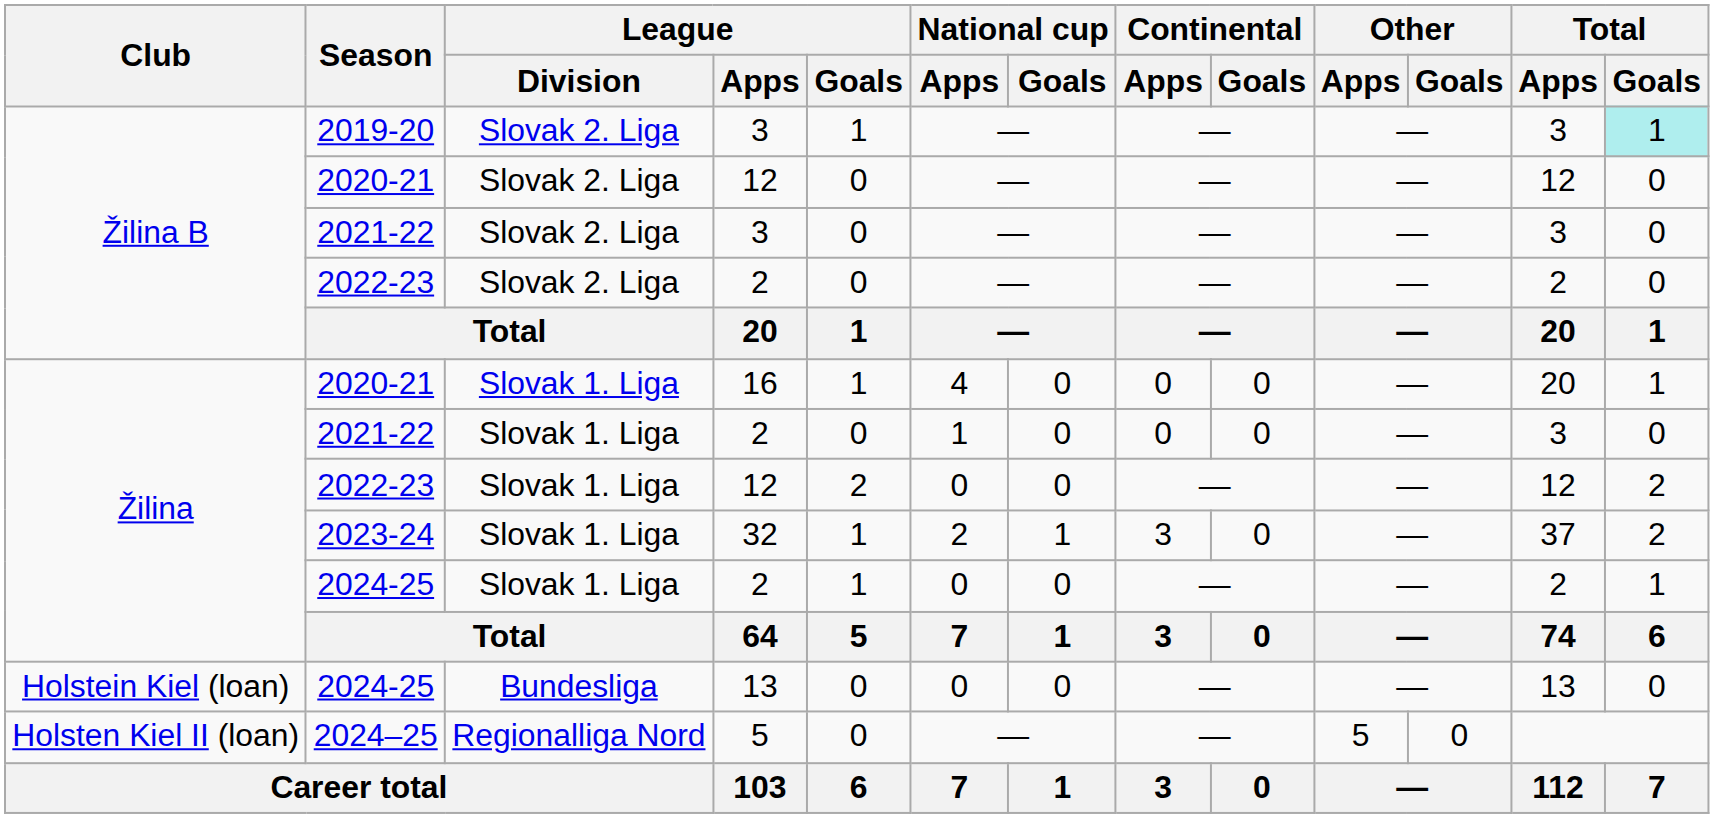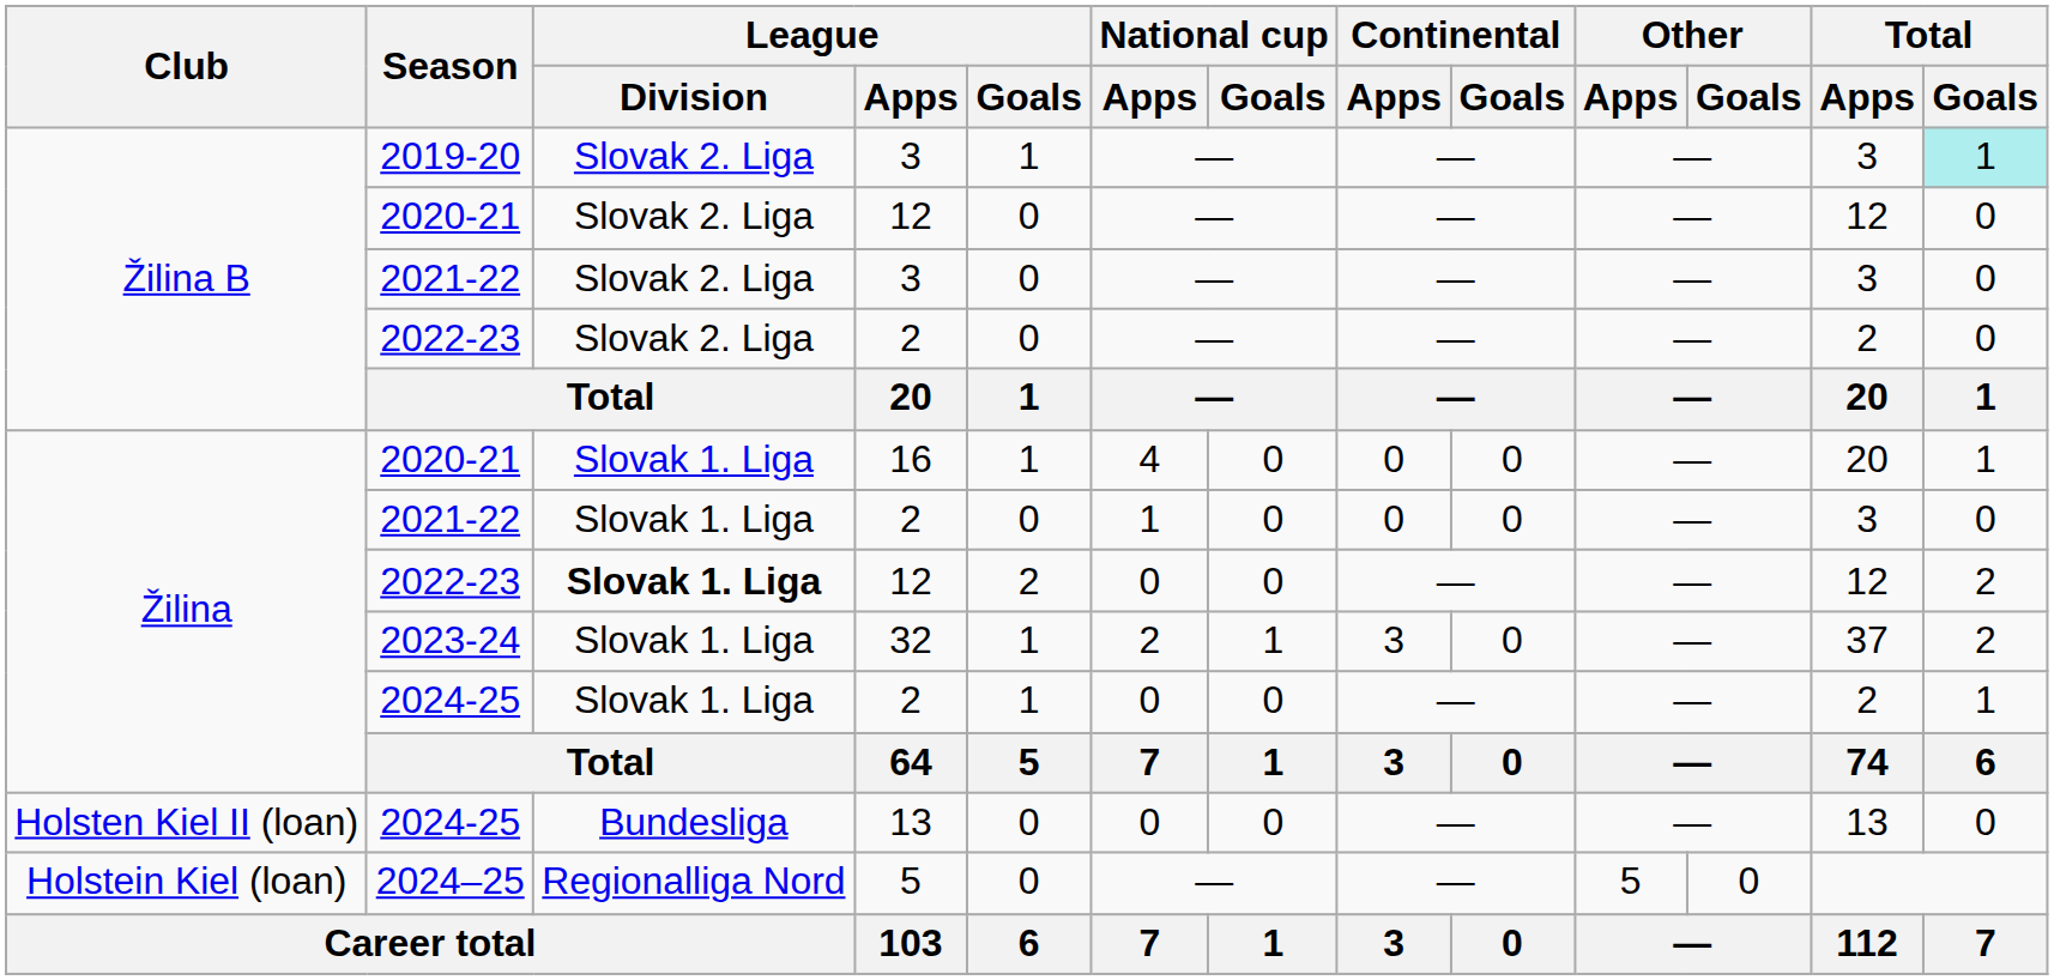2022-23 / 12 | League / Division: normal -> bold
2024-25 / 13 | Club: Holstein Kiel (loan) -> Holsten Kiel II (loan)
2024–25 | Club: Holsten Kiel II (loan) -> Holstein Kiel (loan)
